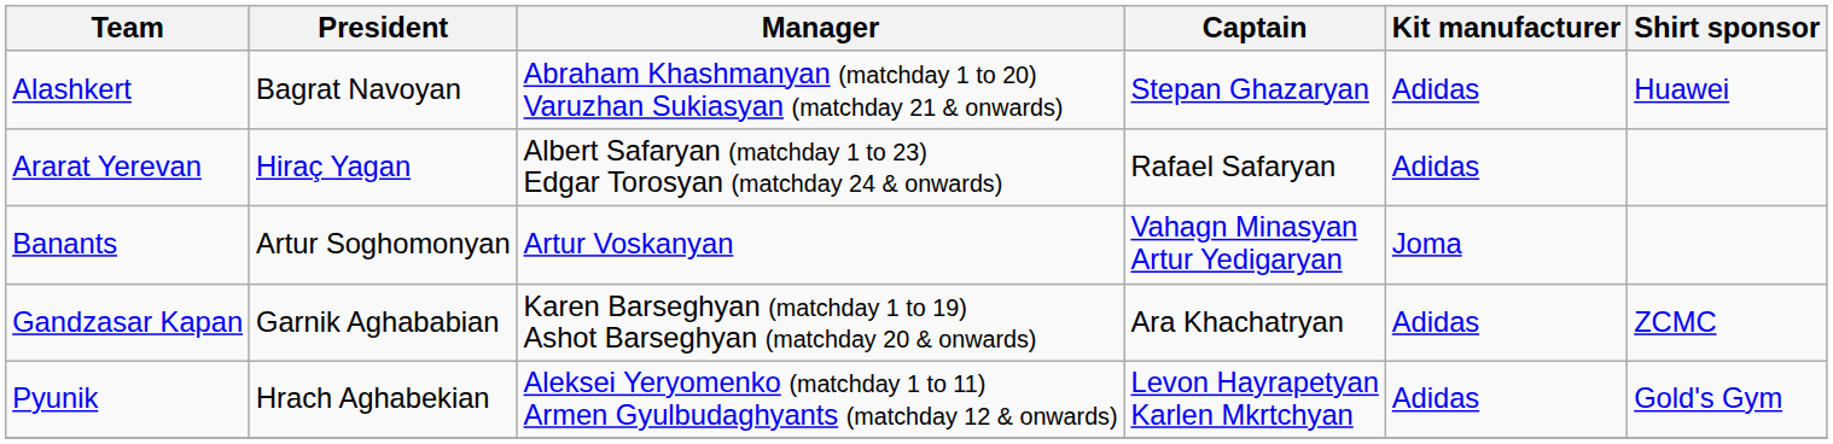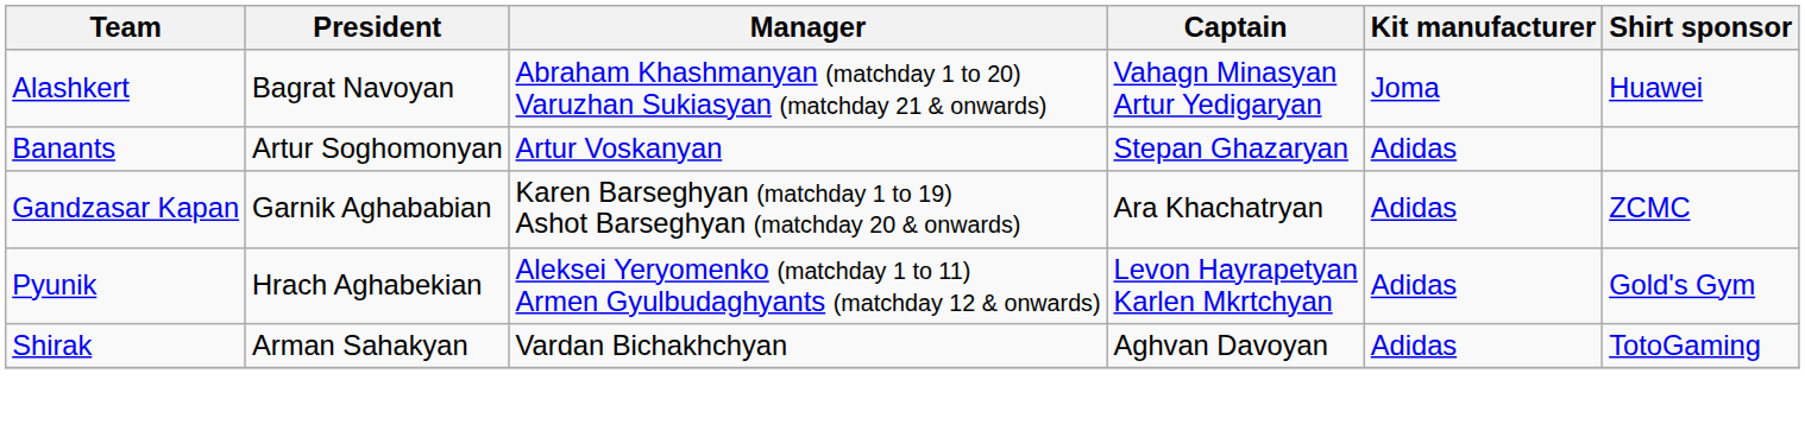Alashkert | Captain: Stepan Ghazaryan -> Vahagn Minasyan Artur Yedigaryan
Alashkert | Kit manufacturer: Adidas -> Joma
- row: Ararat Yerevan | Hiraç Yagan | Albert Safaryan (matchday 1 to 23) Edgar Torosyan (matchday 24 & onwards) | Rafael Safaryan | Adidas
Banants | Captain: Vahagn Minasyan Artur Yedigaryan -> Stepan Ghazaryan
Banants | Kit manufacturer: Joma -> Adidas
+ row: Shirak | Arman Sahakyan | Vardan Bichakhchyan | Aghvan Davoyan | Adidas | TotoGaming
